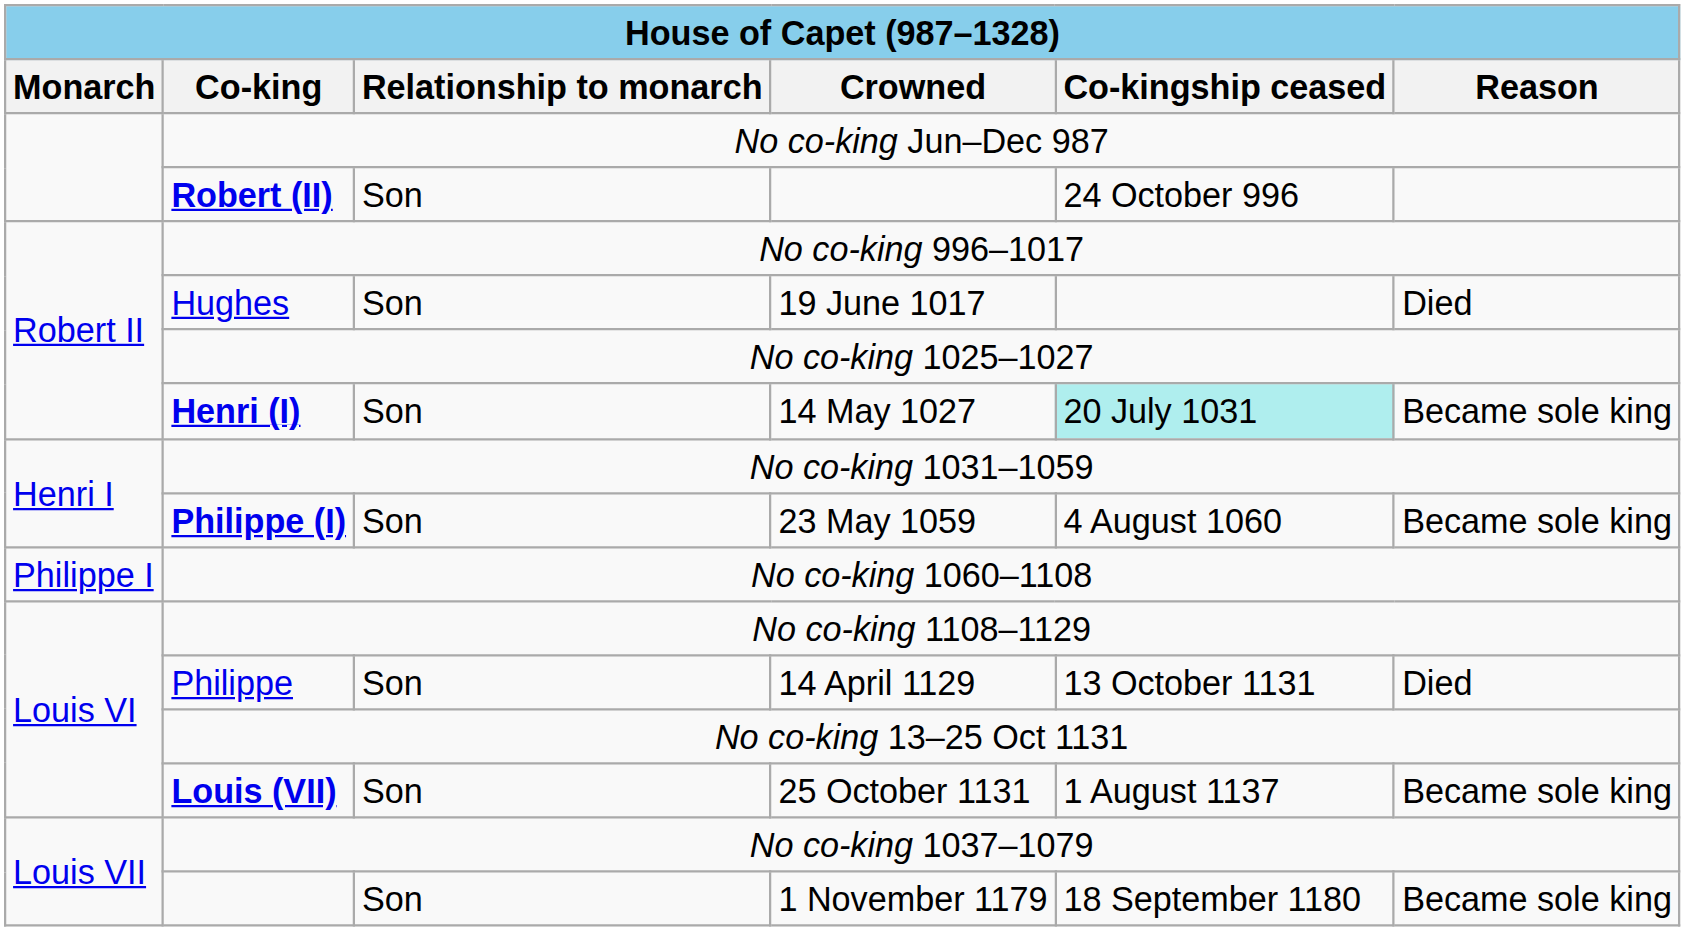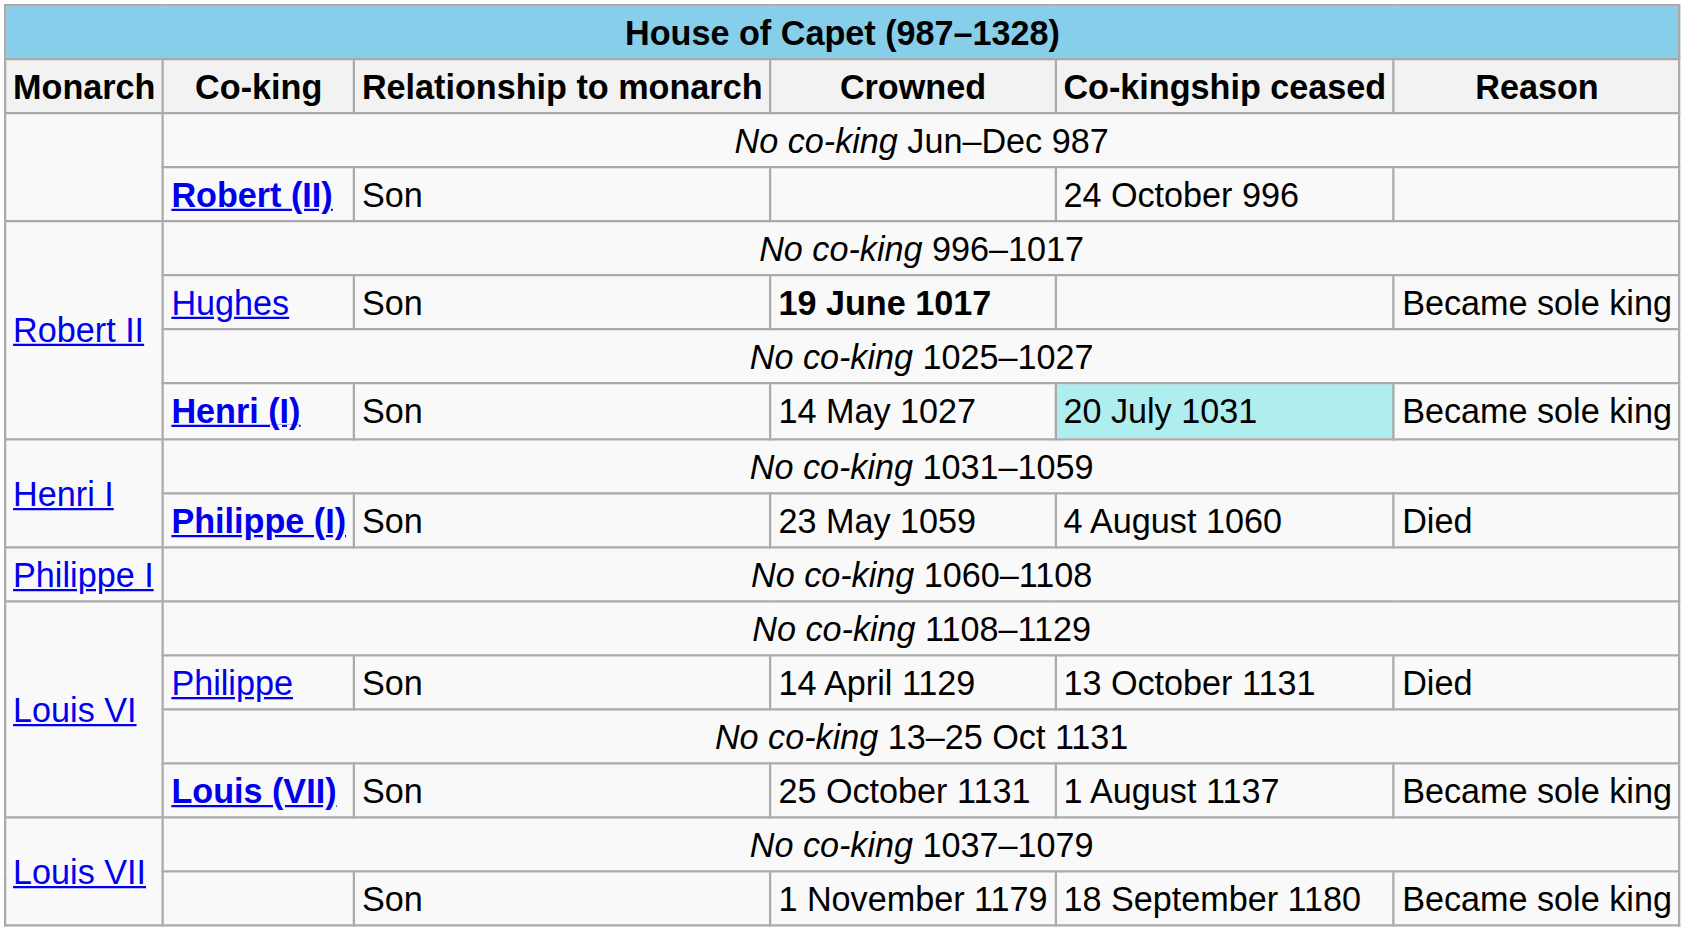Hughes | Crowned: normal -> bold
Hughes | Reason: Died -> Became sole king
Philippe (I) | Reason: Became sole king -> Died
